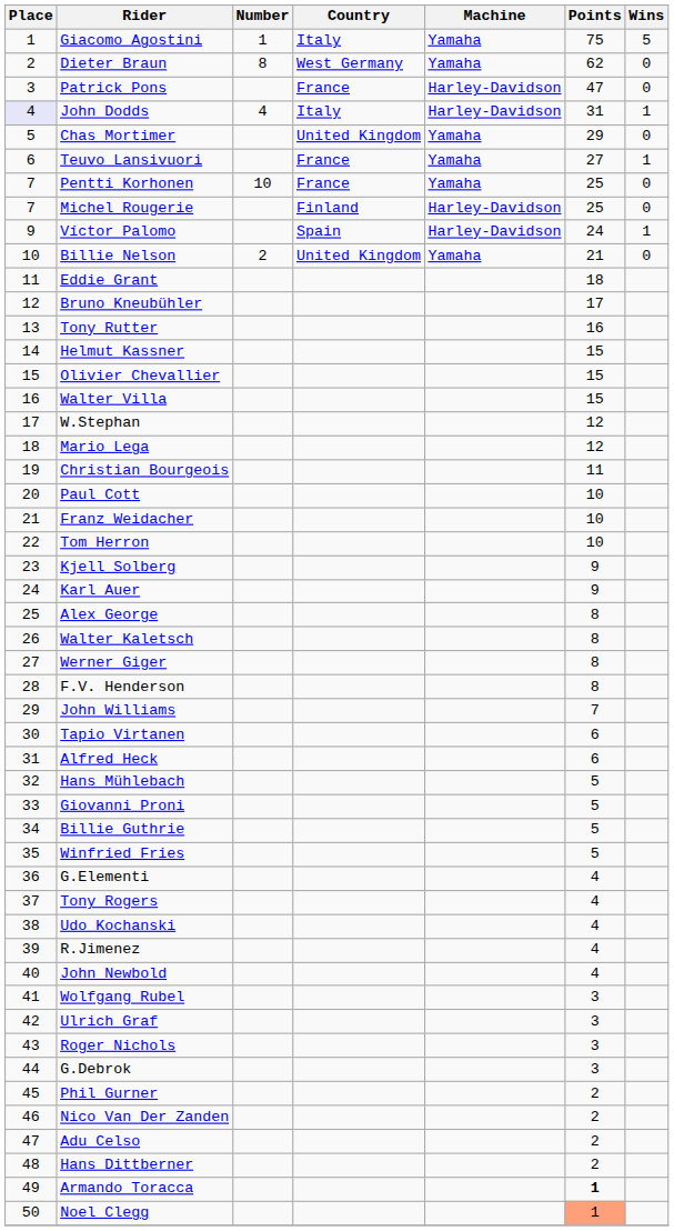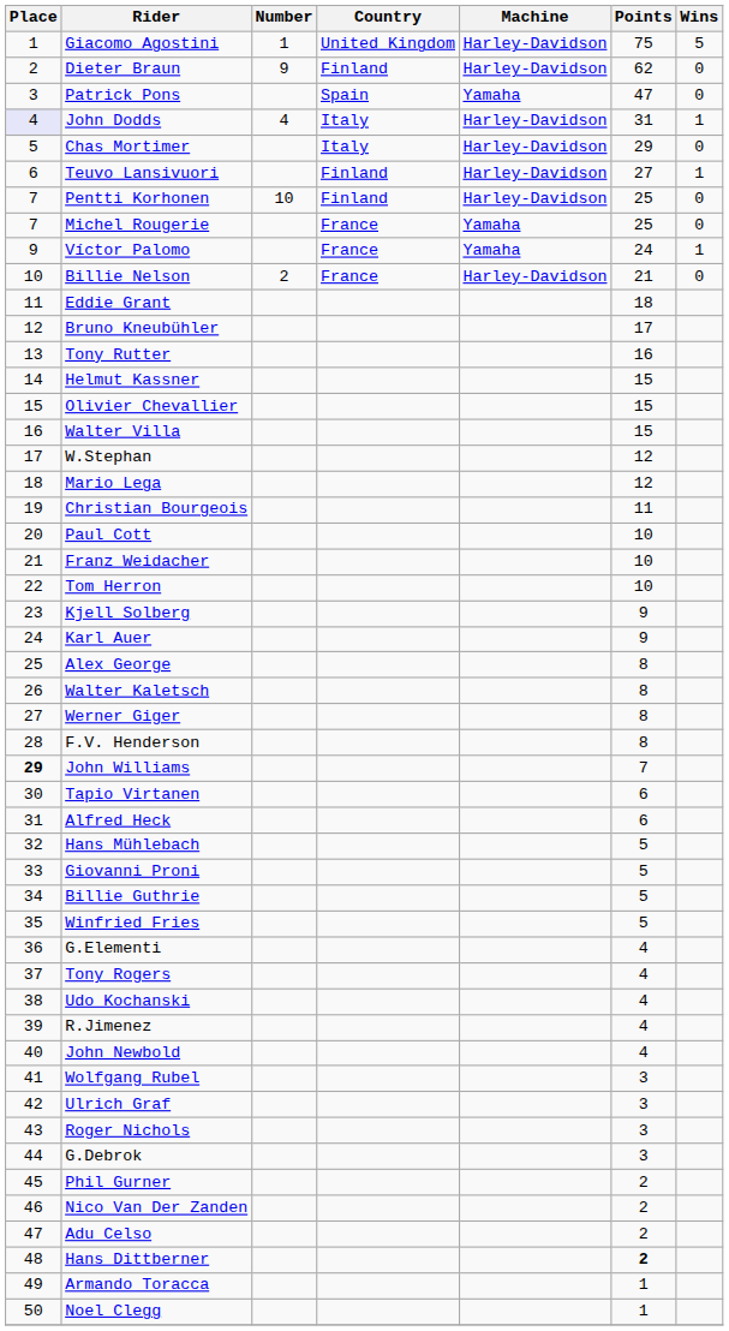Giacomo Agostini | Country: Italy -> United Kingdom
Giacomo Agostini | Machine: Yamaha -> Harley-Davidson
Dieter Braun | Number: 8 -> 9
Dieter Braun | Country: West Germany -> Finland
Dieter Braun | Machine: Yamaha -> Harley-Davidson
Patrick Pons | Country: France -> Spain
Patrick Pons | Machine: Harley-Davidson -> Yamaha
Chas Mortimer | Country: United Kingdom -> Italy
Chas Mortimer | Machine: Yamaha -> Harley-Davidson
Teuvo Lansivuori | Country: France -> Finland
Teuvo Lansivuori | Machine: Yamaha -> Harley-Davidson
Pentti Korhonen | Country: France -> Finland
Pentti Korhonen | Machine: Yamaha -> Harley-Davidson
Michel Rougerie | Country: Finland -> France
Michel Rougerie | Machine: Harley-Davidson -> Yamaha
Víctor Palomo | Country: Spain -> France
Víctor Palomo | Machine: Harley-Davidson -> Yamaha
Billie Nelson | Country: United Kingdom -> France
Billie Nelson | Machine: Yamaha -> Harley-Davidson
John Williams | Place: normal -> bold
Hans Dittberner | Points: normal -> bold
Armando Toracca | Points: bold -> normal
Noel Clegg | Points: lightsalmon background -> no background
